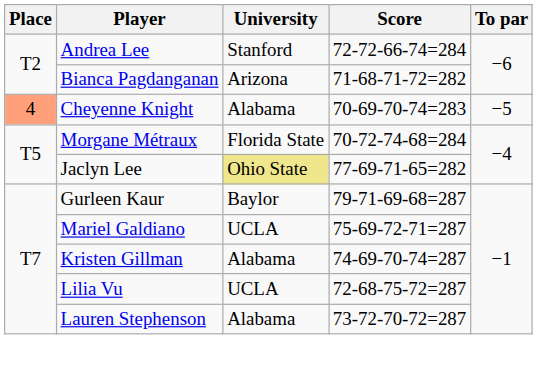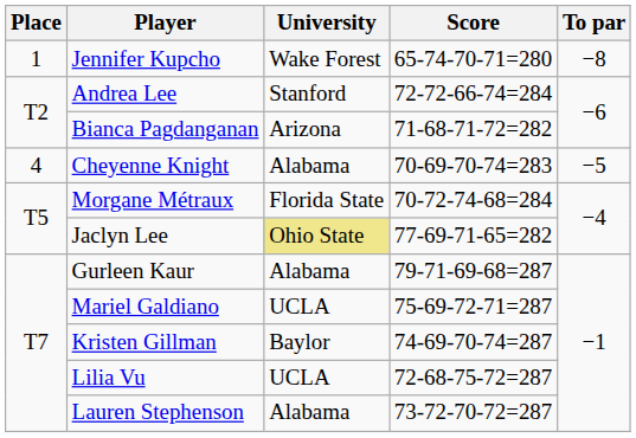+ row: 1 | Jennifer Kupcho | Wake Forest | 65-74-70-71=280 | −8
Cheyenne Knight | Place: lightsalmon background -> no background
Gurleen Kaur | University: Baylor -> Alabama
Kristen Gillman | University: Alabama -> Baylor
